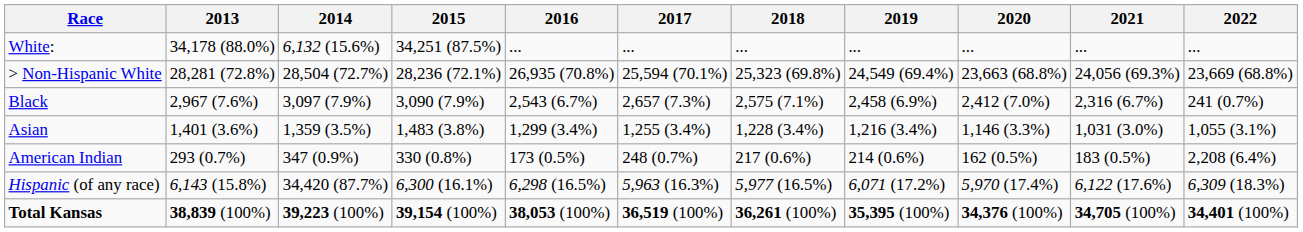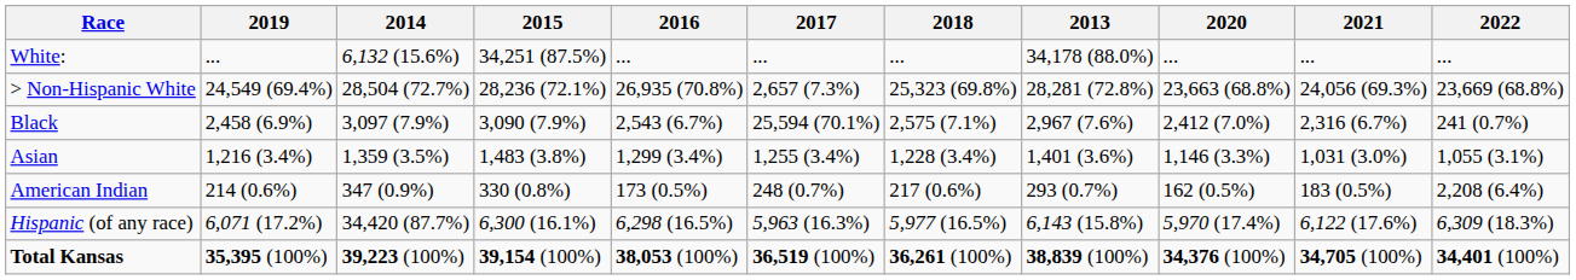columns swapped: 2013 <-> 2019
> Non-Hispanic White | 2017: 25,594 (70.1%) -> 2,657 (7.3%)
Black | 2017: 2,657 (7.3%) -> 25,594 (70.1%)
